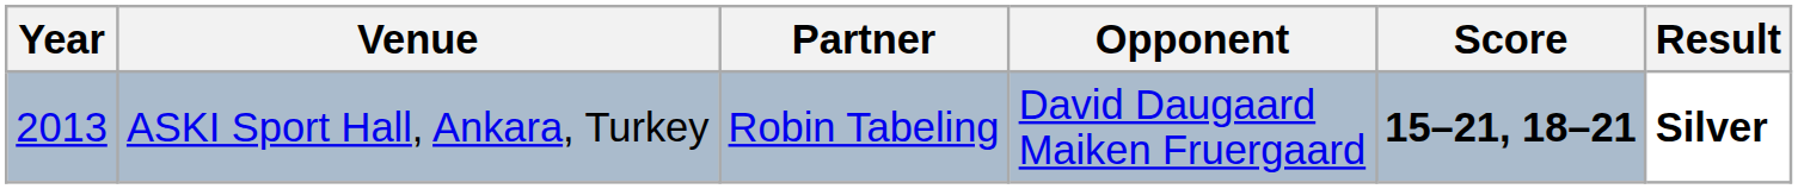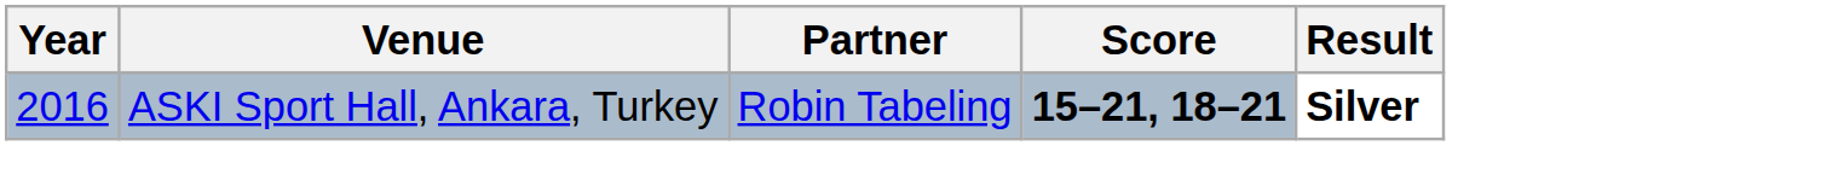- column: Opponent | David Daugaard Maiken Fruergaard
ASKI Sport Hall, Ankara, Turkey | Year: 2013 -> 2016
